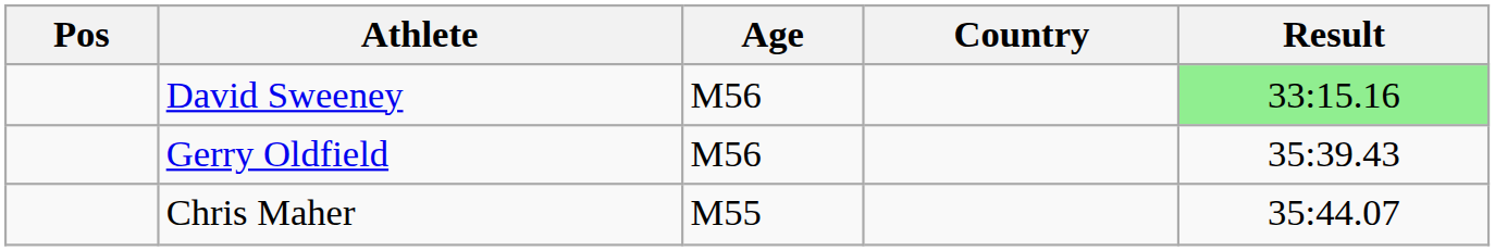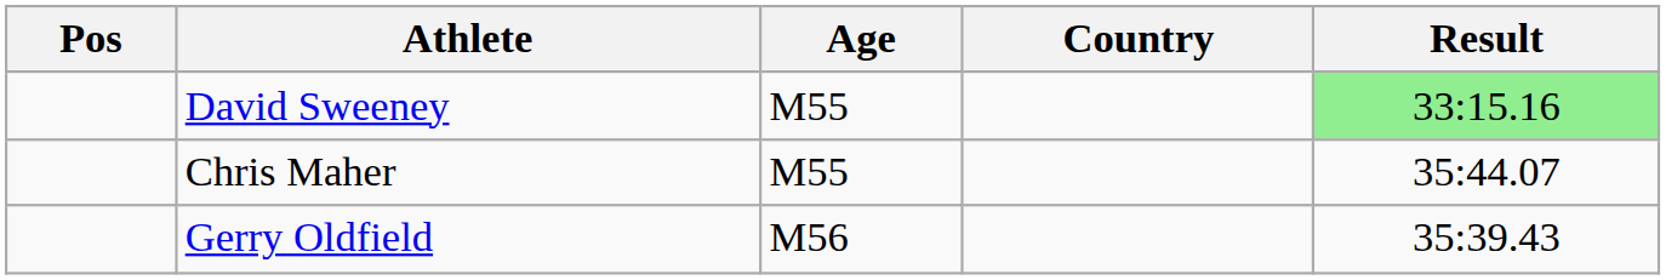David Sweeney | Age: M56 -> M55
rows swapped: Gerry Oldfield <-> Chris Maher
